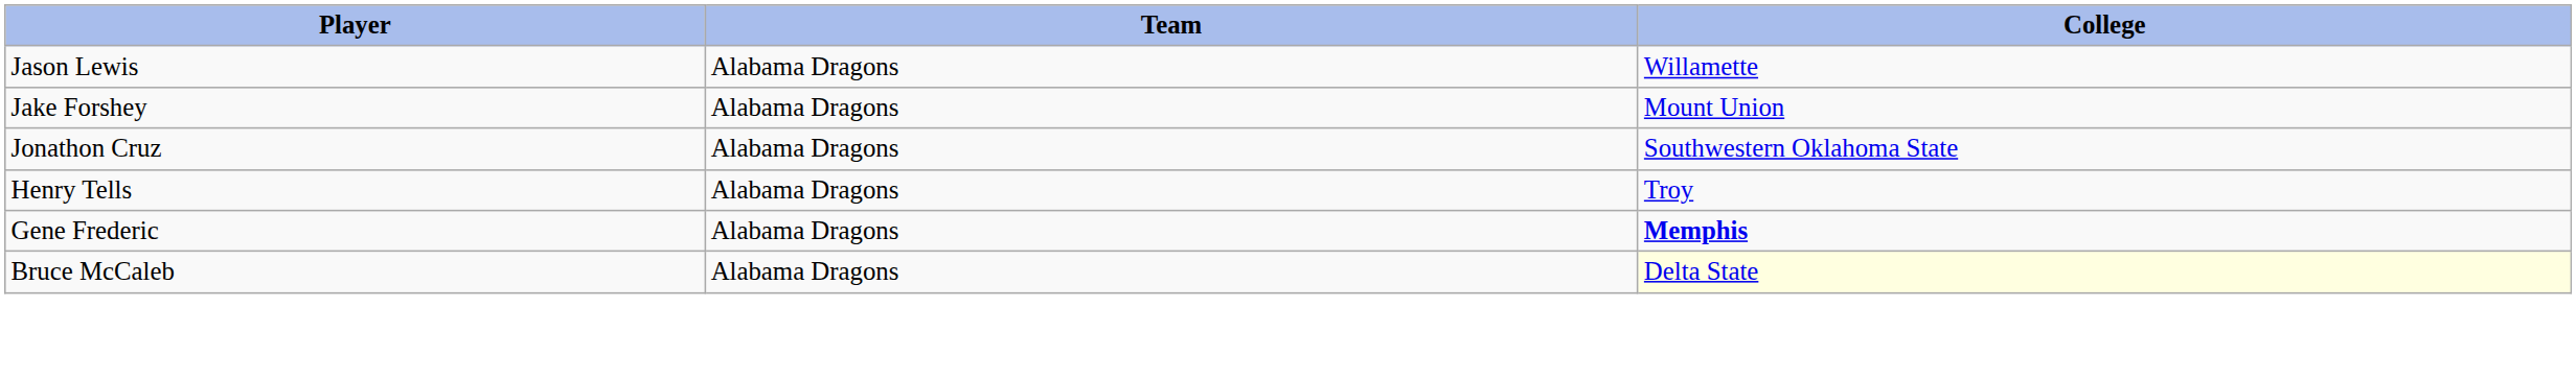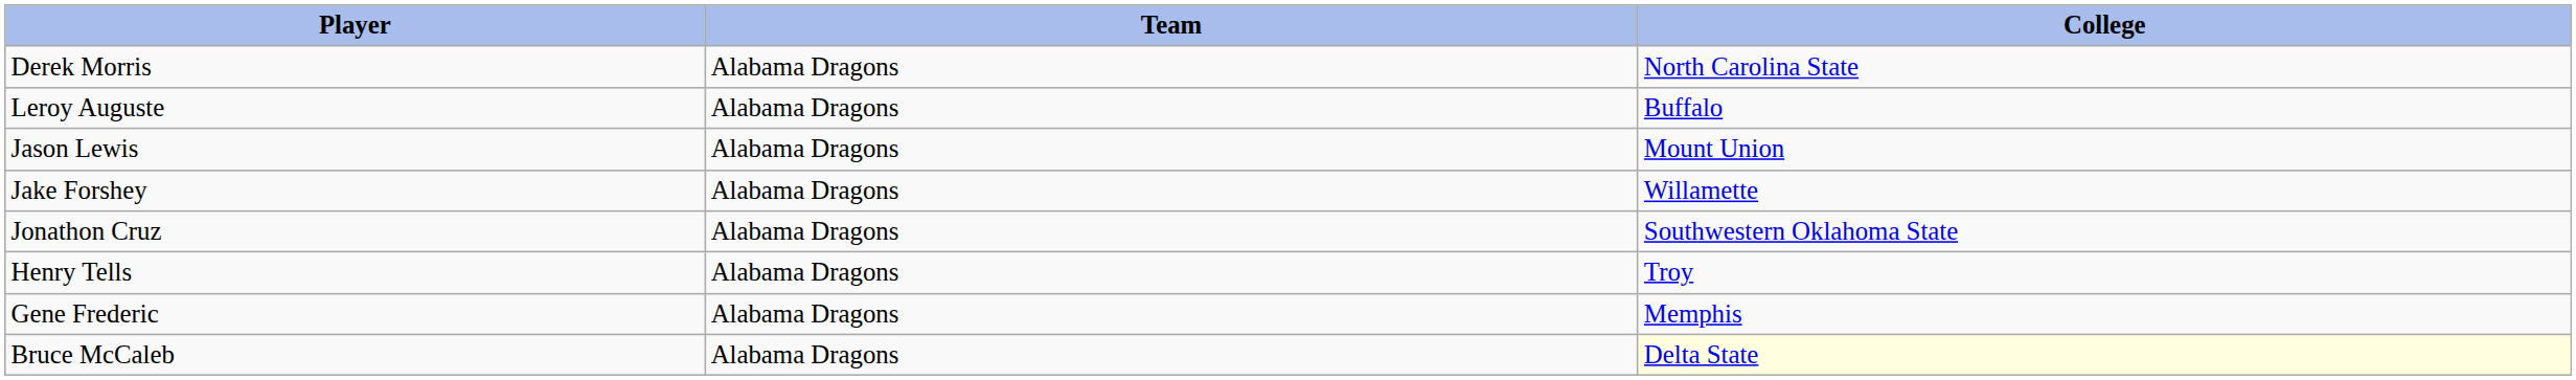+ row: Derek Morris | Alabama Dragons | North Carolina State
+ row: Leroy Auguste | Alabama Dragons | Buffalo
Jason Lewis | College: Willamette -> Mount Union
Jake Forshey | College: Mount Union -> Willamette
Gene Frederic | College: bold -> normal
